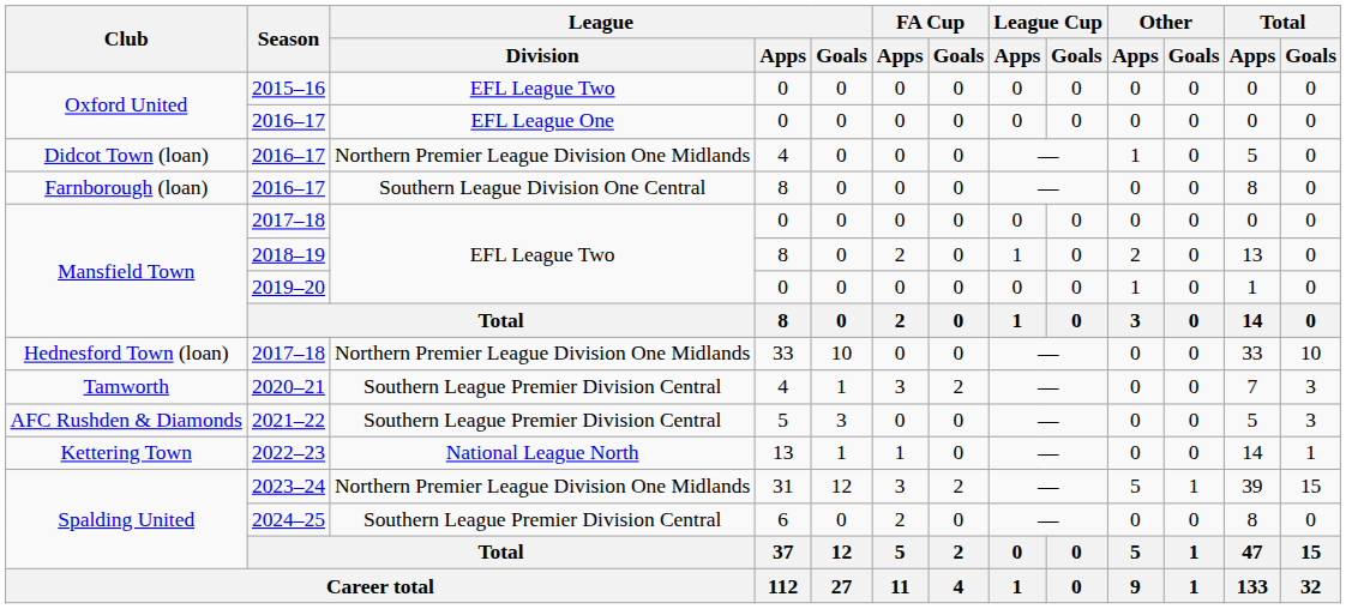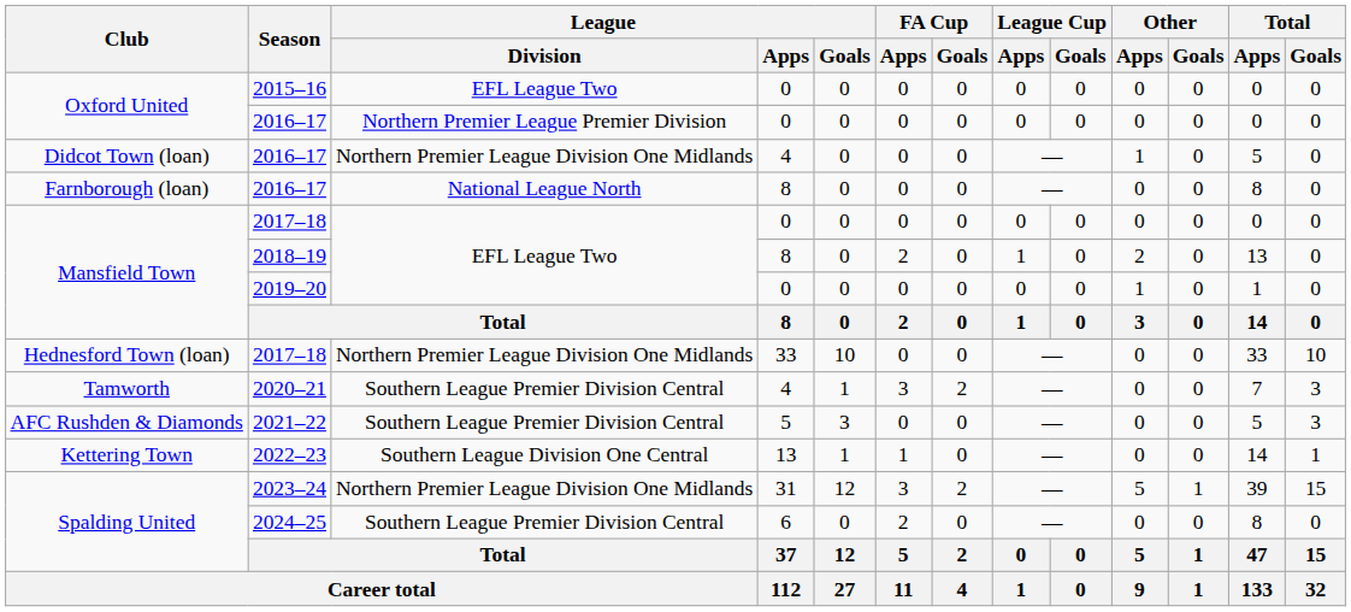Oxford United / 2016–17 | League / Division: EFL League One -> Northern Premier League Premier Division
Farnborough (loan) / 2016–17 | League / Division: Southern League Division One Central -> National League North
2022–23 | League / Division: National League North -> Southern League Division One Central
